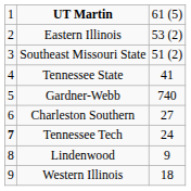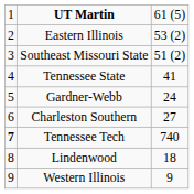Gardner-Webb | column 3: 740 -> 24
Tennessee Tech | column 3: 24 -> 740
Lindenwood | column 3: 9 -> 18
Western Illinois | column 3: 18 -> 9
